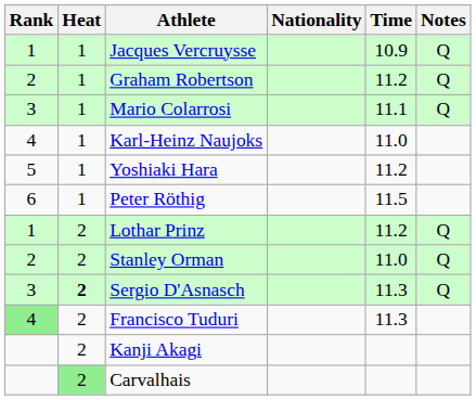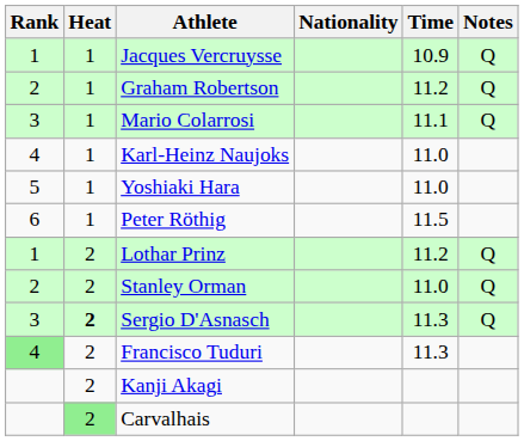Yoshiaki Hara | Time: 11.2 -> 11.0
